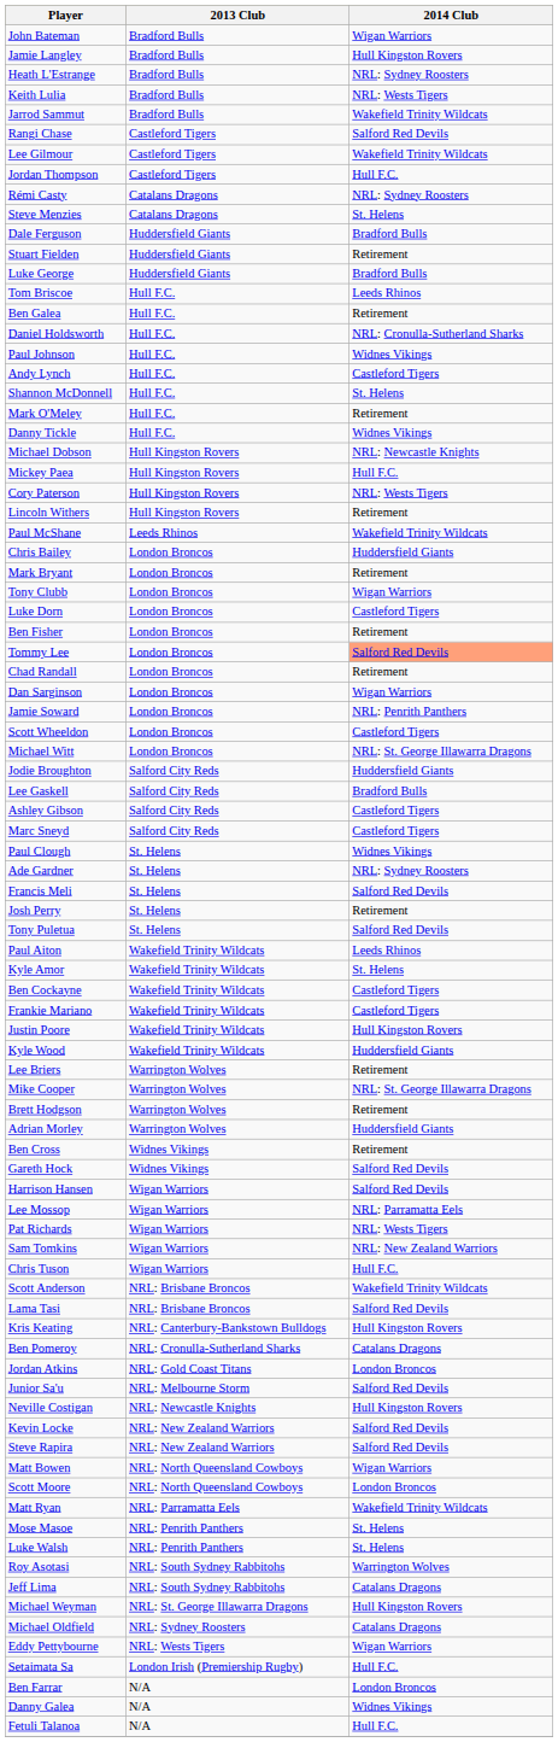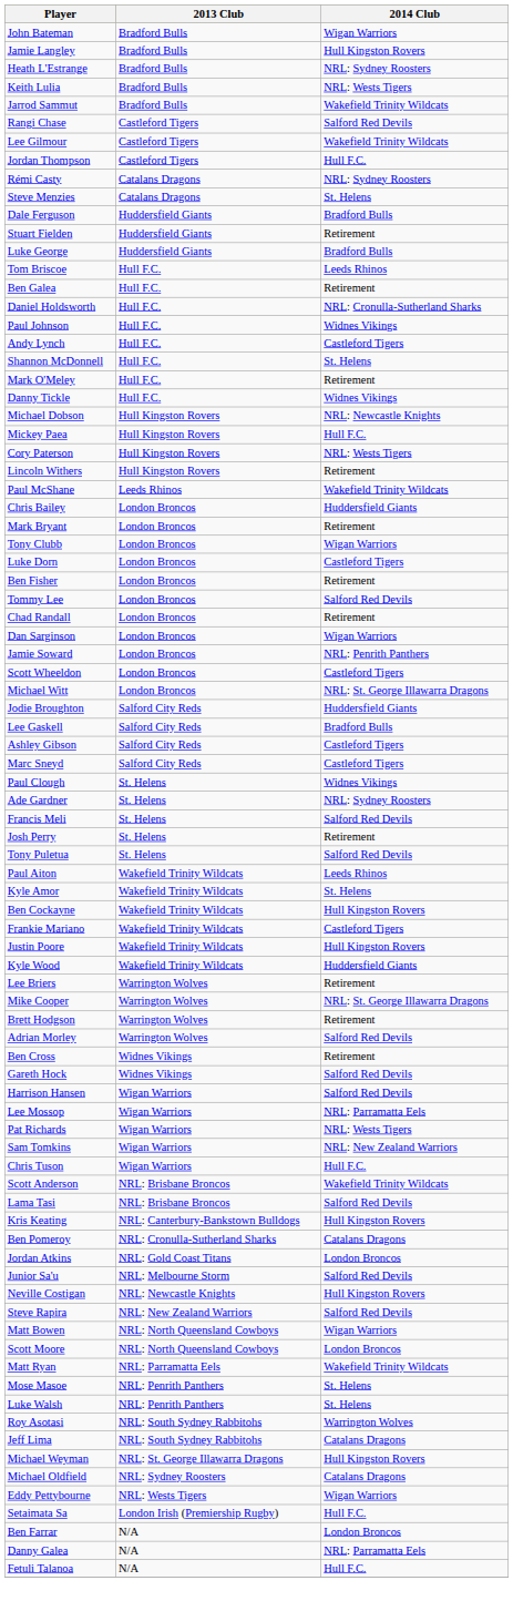Tommy Lee | 2014 Club: lightsalmon background -> no background
Ben Cockayne | 2014 Club: Castleford Tigers -> Hull Kingston Rovers
Adrian Morley | 2014 Club: Huddersfield Giants -> Salford Red Devils
- row: Kevin Locke | NRL: New Zealand Warriors | Salford Red Devils
Danny Galea | 2014 Club: Widnes Vikings -> NRL: Parramatta Eels
